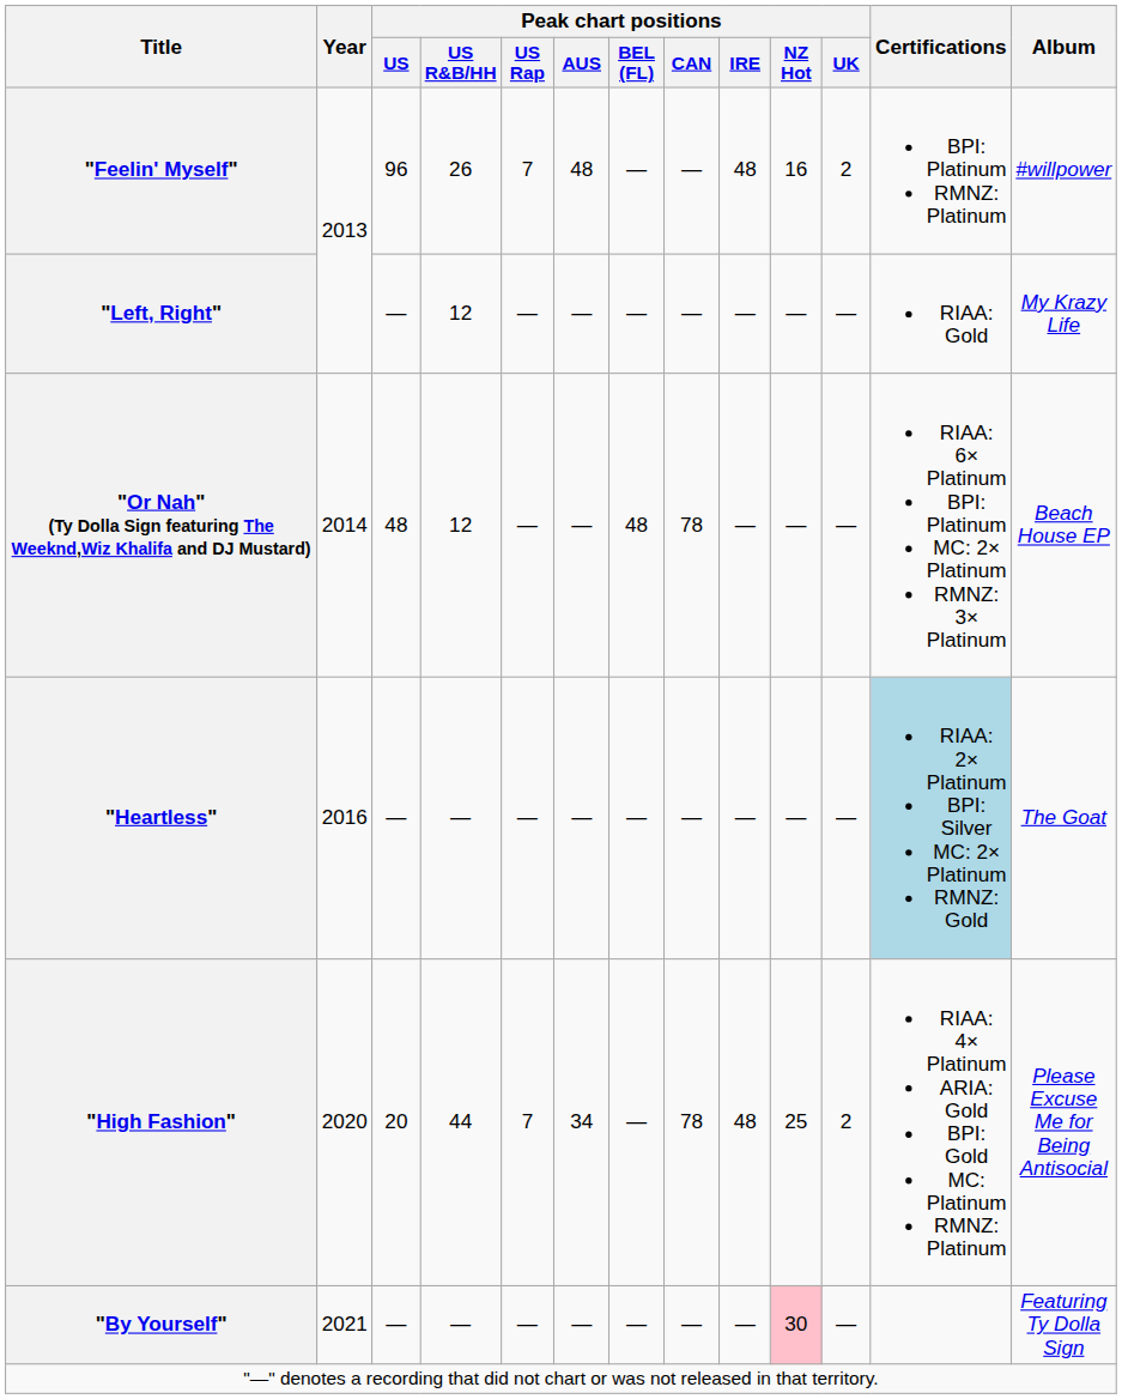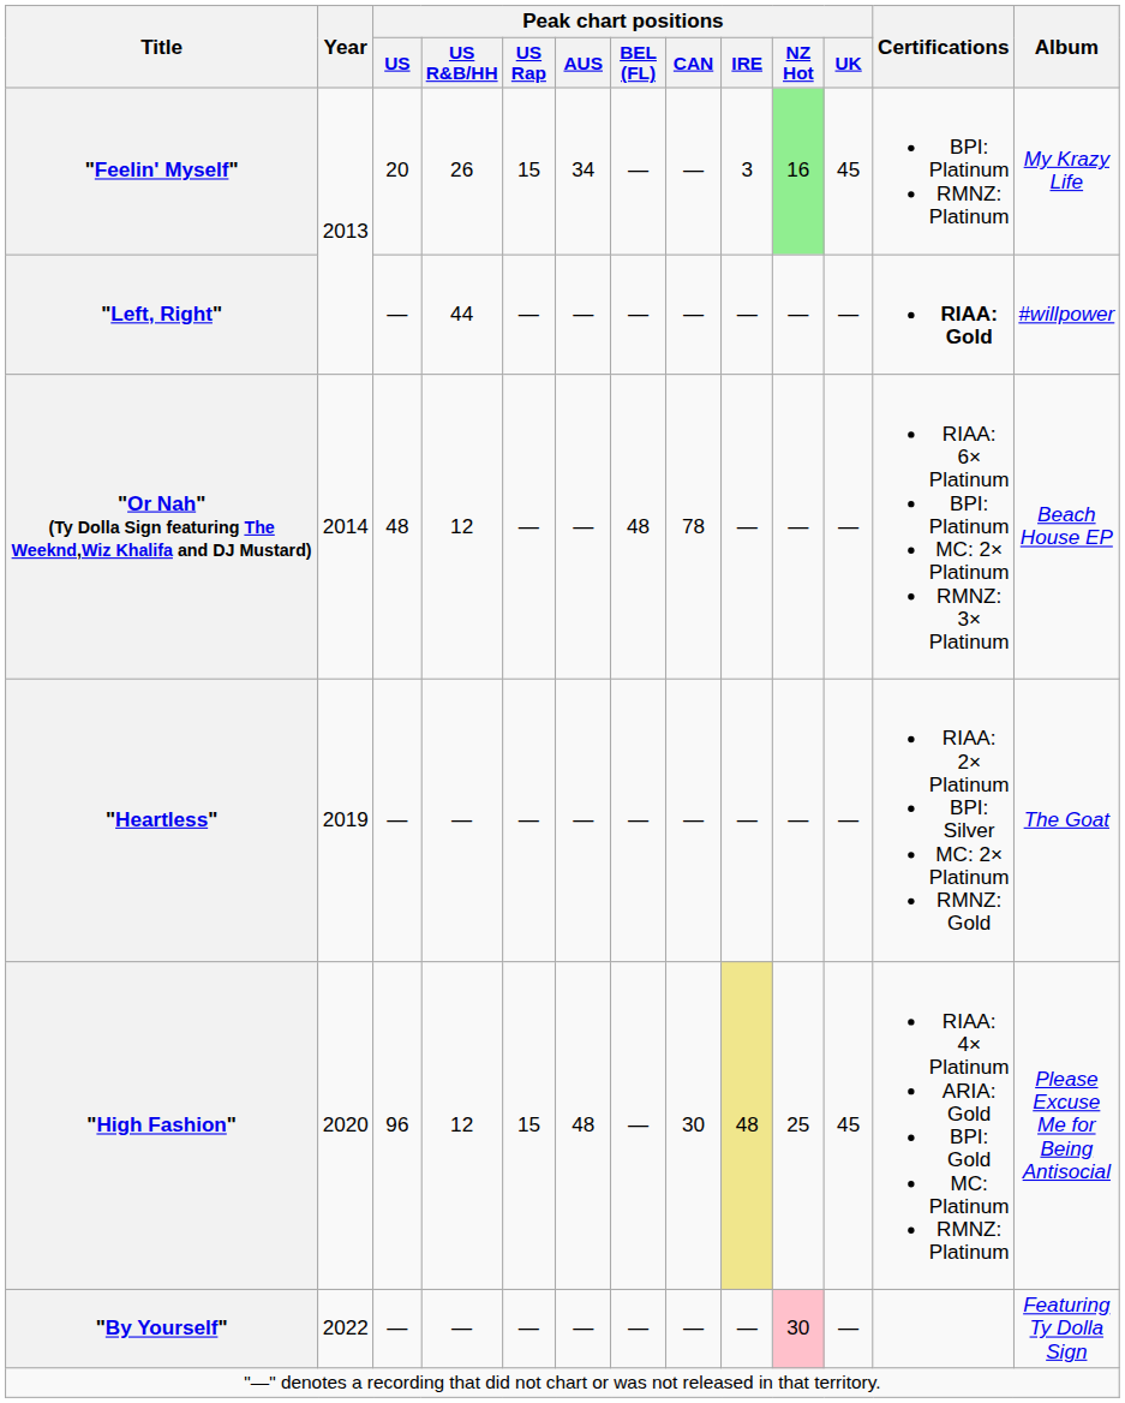"Feelin' Myself" | Peak chart positions / US: 96 -> 20
"Feelin' Myself" | Peak chart positions / US Rap: 7 -> 15
"Feelin' Myself" | Peak chart positions / AUS: 48 -> 34
"Feelin' Myself" | Peak chart positions / IRE: 48 -> 3
"Feelin' Myself" | Peak chart positions / NZ Hot: no background -> lightgreen background
"Feelin' Myself" | Peak chart positions / UK: 2 -> 45
"Feelin' Myself" | Album: #willpower -> My Krazy Life
"Left, Right" | Peak chart positions / US R&B/HH: 12 -> 44
"Left, Right" | Certifications: normal -> bold
"Left, Right" | Album: My Krazy Life -> #willpower
"Heartless" | Year: 2016 -> 2019
"Heartless" | Certifications: lightblue background -> no background
"High Fashion" | Peak chart positions / US: 20 -> 96
"High Fashion" | Peak chart positions / US R&B/HH: 44 -> 12
"High Fashion" | Peak chart positions / US Rap: 7 -> 15
"High Fashion" | Peak chart positions / AUS: 34 -> 48
"High Fashion" | Peak chart positions / CAN: 78 -> 30
"High Fashion" | Peak chart positions / IRE: no background -> khaki background
"High Fashion" | Peak chart positions / UK: 2 -> 45
"By Yourself" | Year: 2021 -> 2022
